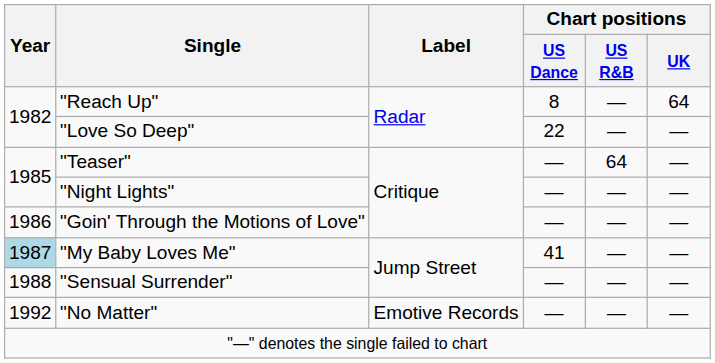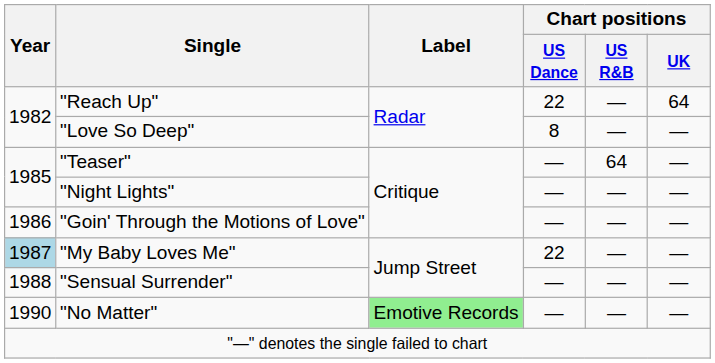"Reach Up" | Chart positions / US Dance: 8 -> 22
"Love So Deep" | Chart positions / US Dance: 22 -> 8
"My Baby Loves Me" | Chart positions / US Dance: 41 -> 22
"No Matter" | Year: 1992 -> 1990
"No Matter" | Label: no background -> lightgreen background
